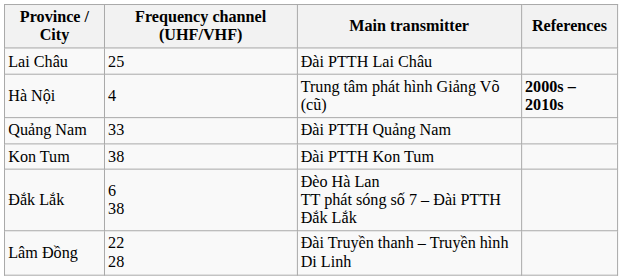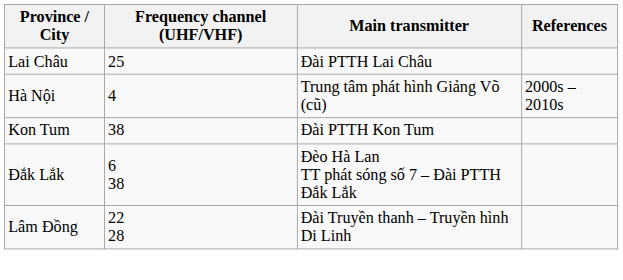Hà Nội | References: bold -> normal
- row: Quảng Nam | 33 | Đài PTTH Quảng Nam
